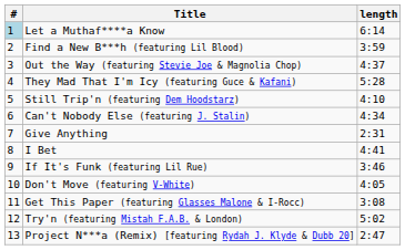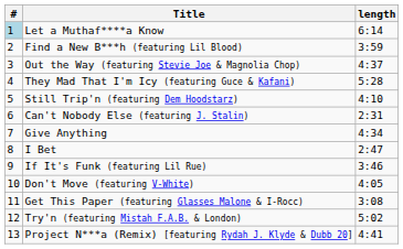Can't Nobody Else (featuring J. Stalin) | length: 4:34 -> 2:31
Give Anything | length: 2:31 -> 4:34
I Bet | length: 4:41 -> 2:47
Project N***a (Remix) [featuring Rydah J. Klyde & Dubb 20] | length: 2:47 -> 4:41
